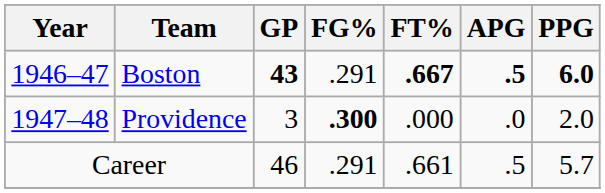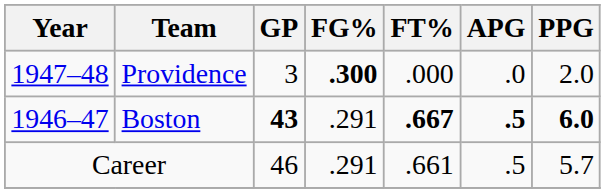rows swapped: Boston <-> Providence
